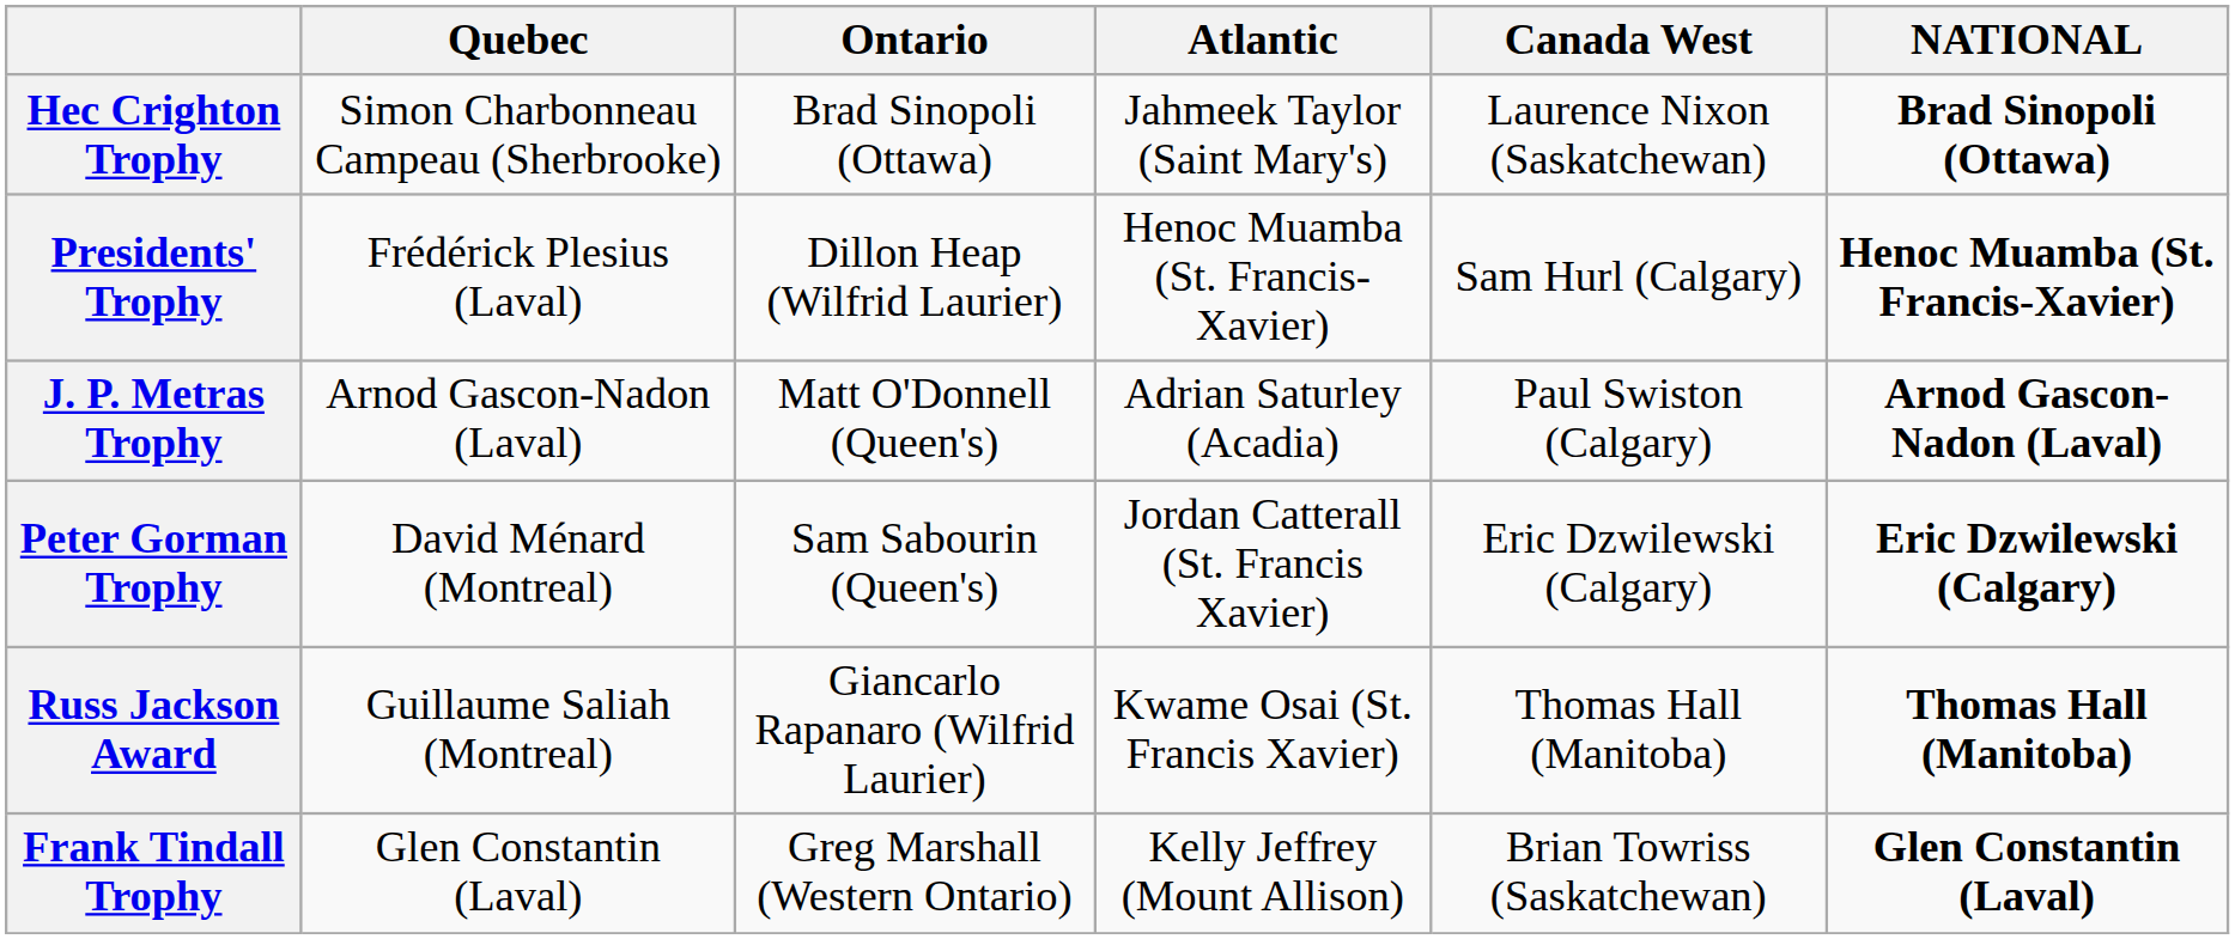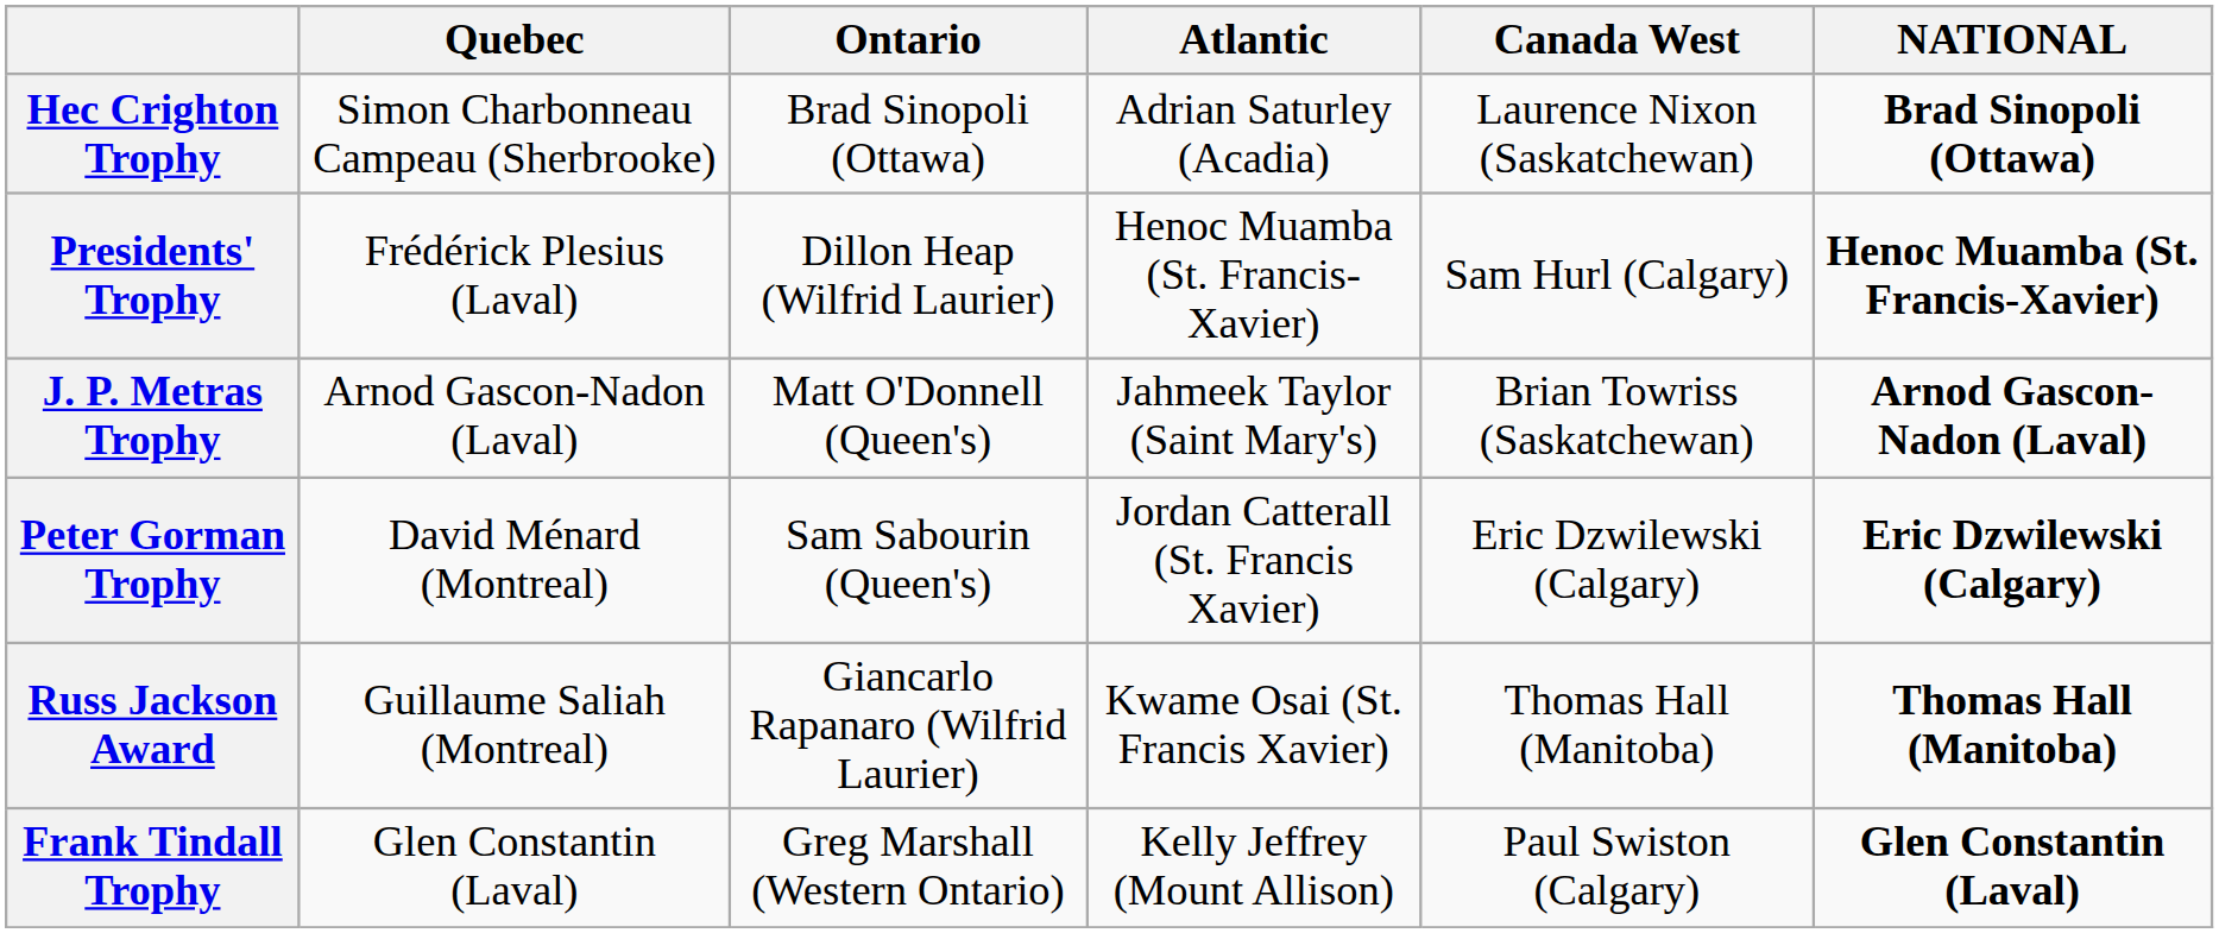Hec Crighton Trophy | Atlantic: Jahmeek Taylor (Saint Mary's) -> Adrian Saturley (Acadia)
J. P. Metras Trophy | Atlantic: Adrian Saturley (Acadia) -> Jahmeek Taylor (Saint Mary's)
J. P. Metras Trophy | Canada West: Paul Swiston (Calgary) -> Brian Towriss (Saskatchewan)
Frank Tindall Trophy | Canada West: Brian Towriss (Saskatchewan) -> Paul Swiston (Calgary)
